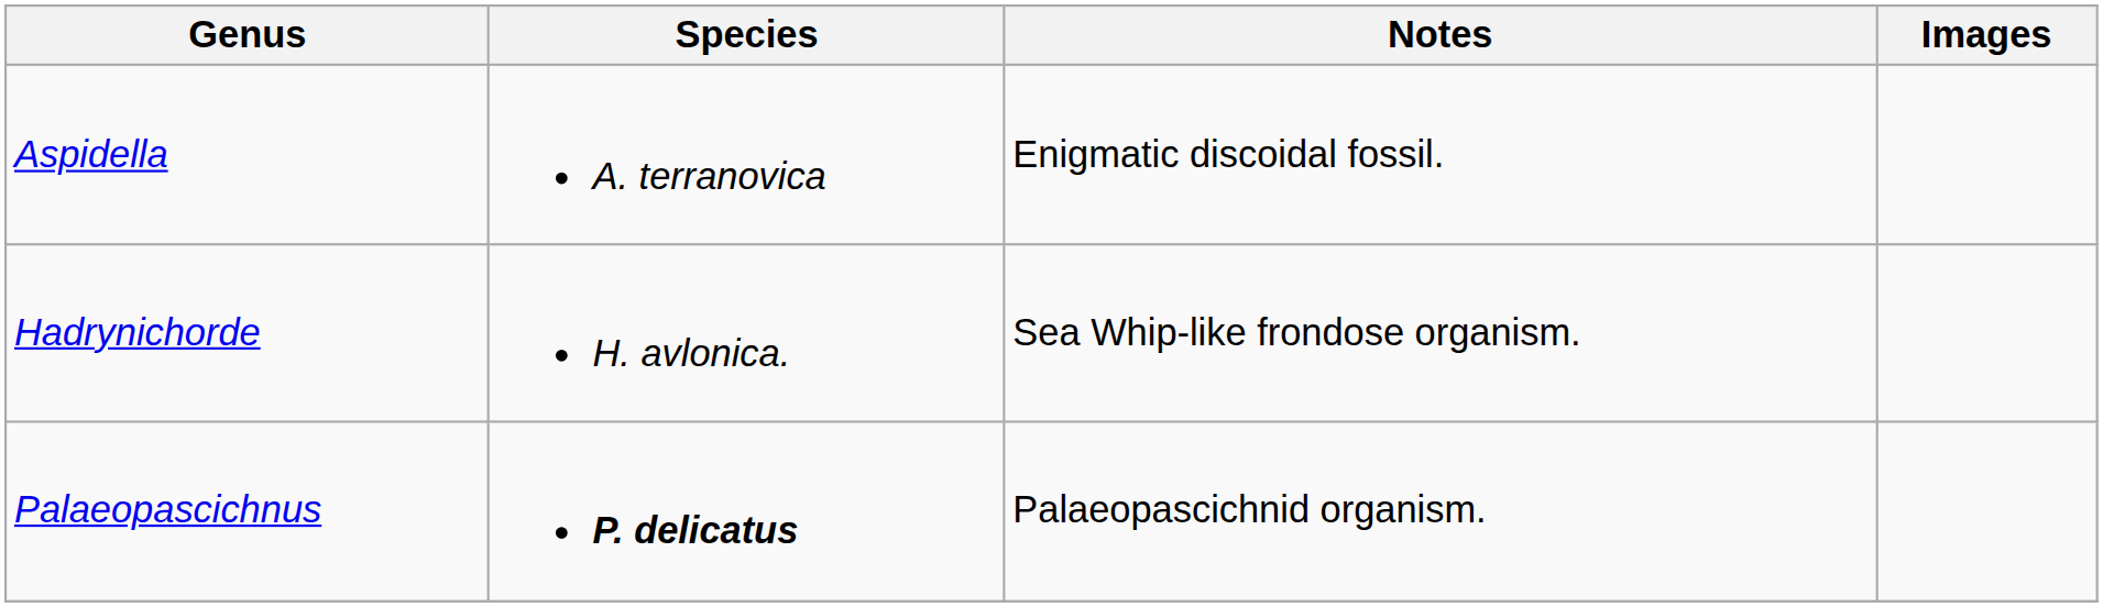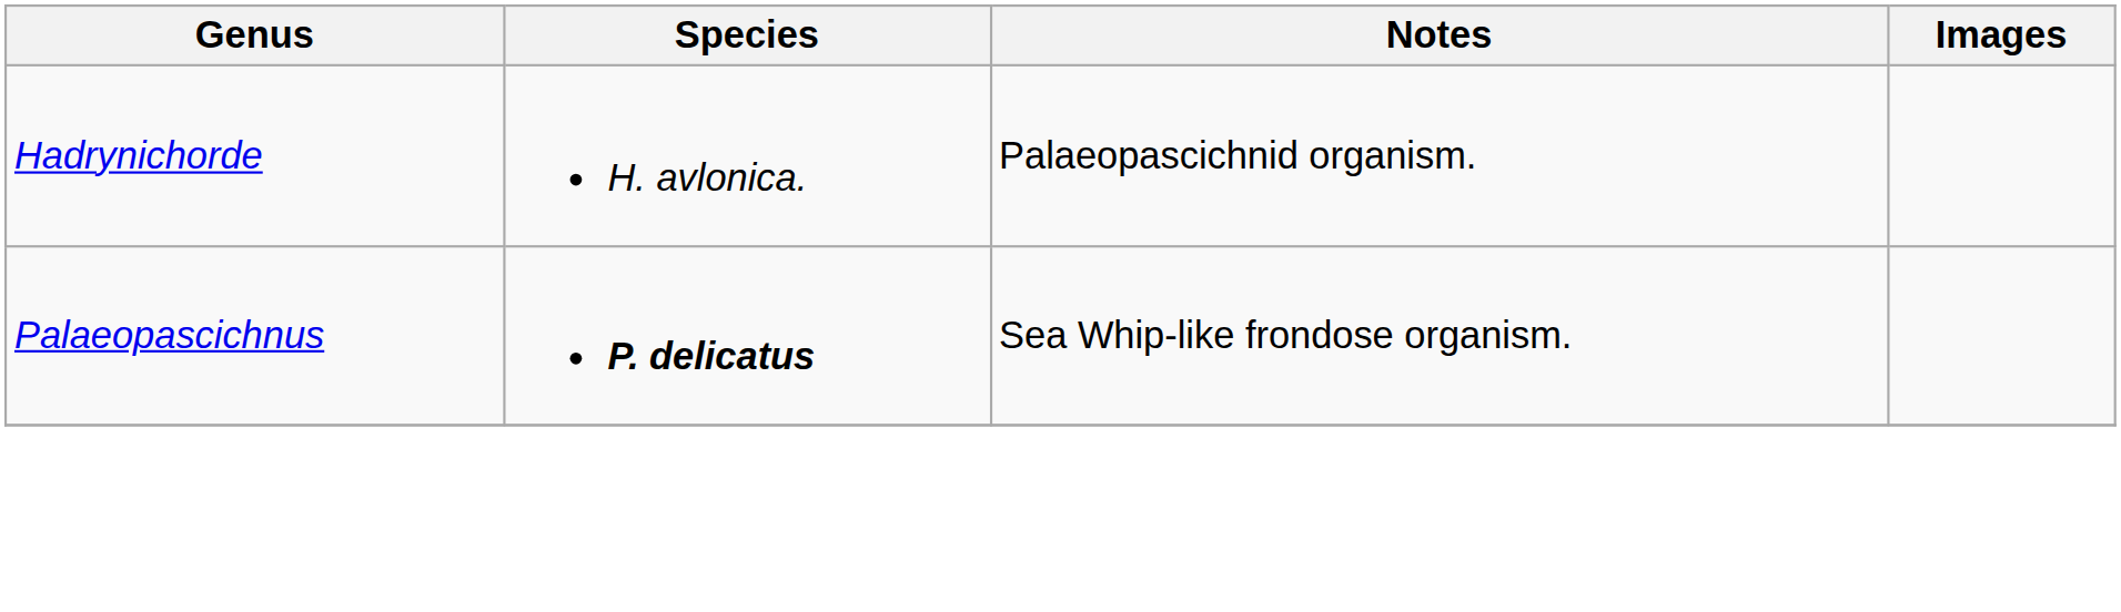- row: Aspidella | A. terranovica | Enigmatic discoidal fossil.
Hadrynichorde | Notes: Sea Whip-like frondose organism. -> Palaeopascichnid organism.
Palaeopascichnus | Notes: Palaeopascichnid organism. -> Sea Whip-like frondose organism.
